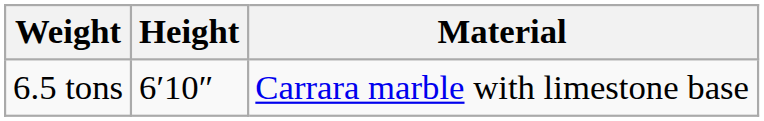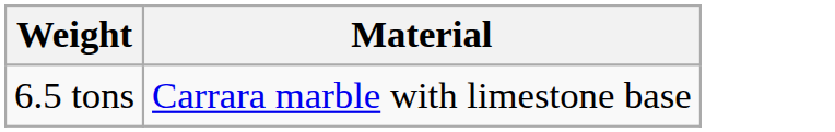- column: Height | 6′10″
